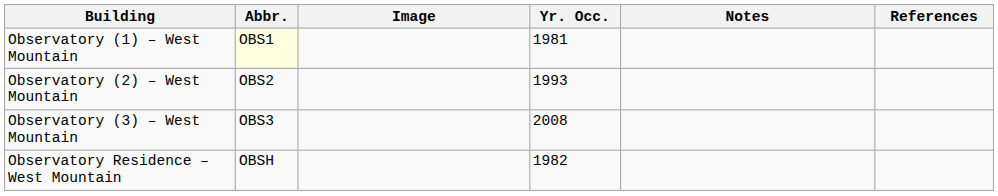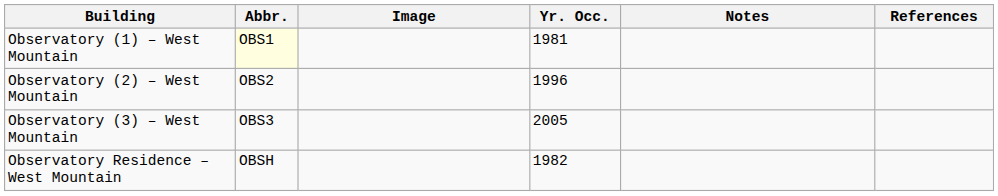Observatory (2) – West Mountain | Yr. Occ.: 1993 -> 1996
Observatory (3) – West Mountain | Yr. Occ.: 2008 -> 2005
